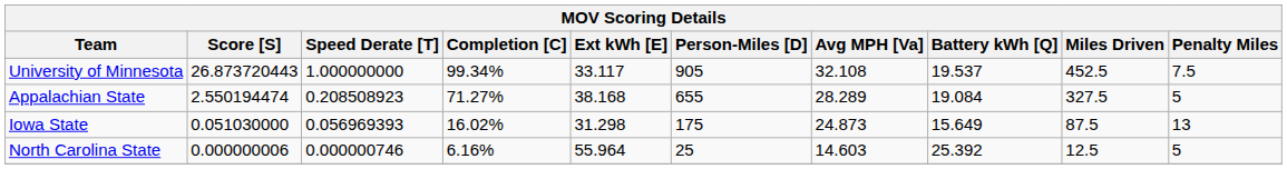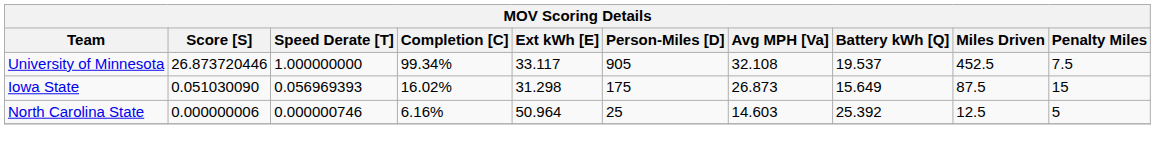University of Minnesota | Score [S]: 26.873720443 -> 26.873720446
- row: Appalachian State | 2.550194474 | 0.208508923 | 71.27% | 38.168 | 655 | 28.289 | 19.084 | 327.5 | 5
Iowa State | Score [S]: 0.051030000 -> 0.051030090
Iowa State | Avg MPH [Va]: 24.873 -> 26.873
Iowa State | Penalty Miles: 13 -> 15
North Carolina State | Ext kWh [E]: 55.964 -> 50.964
